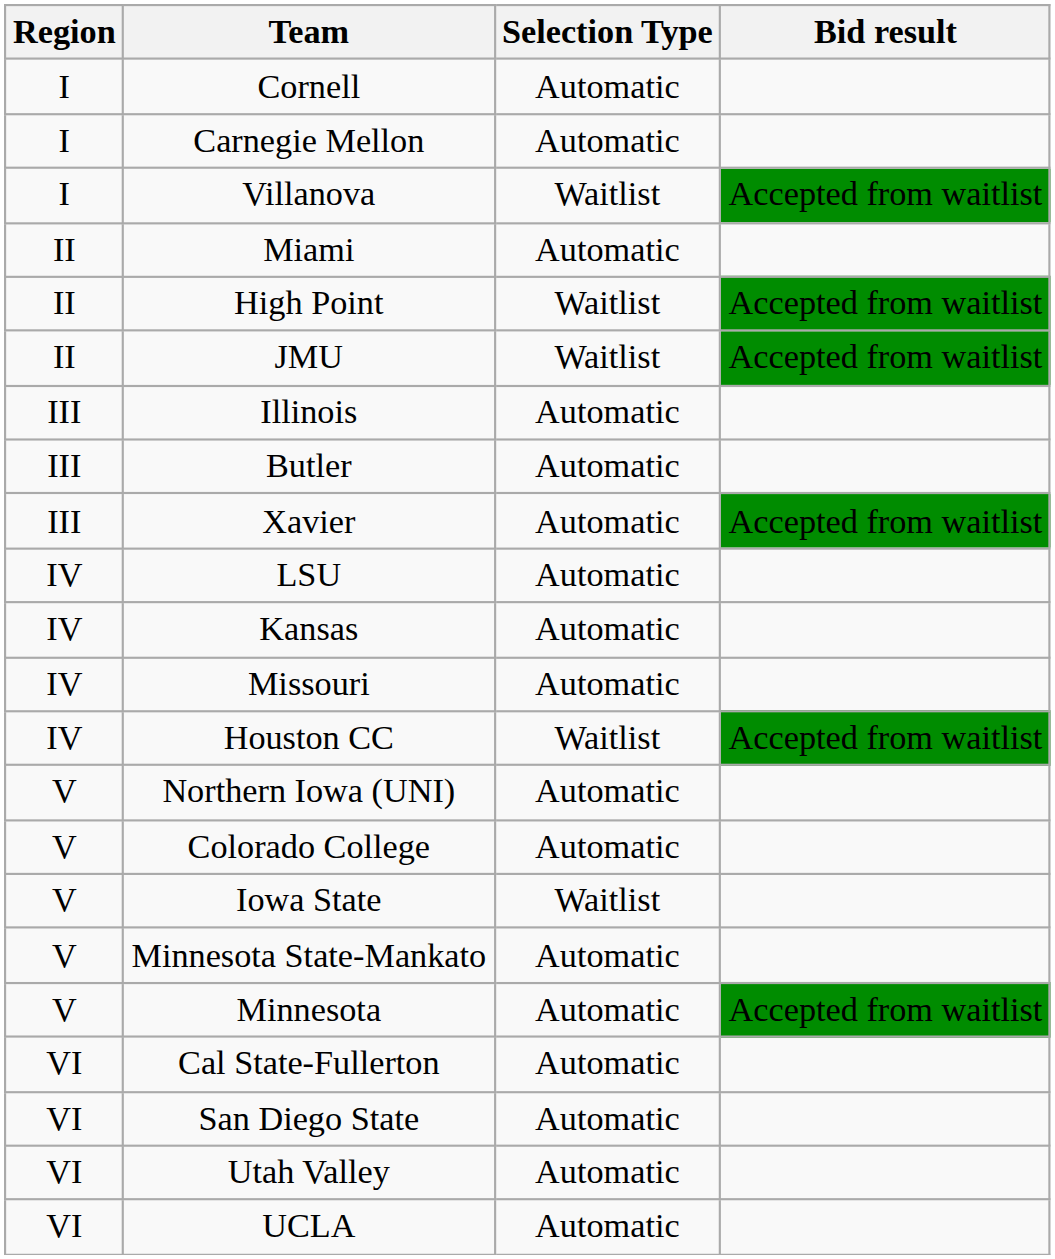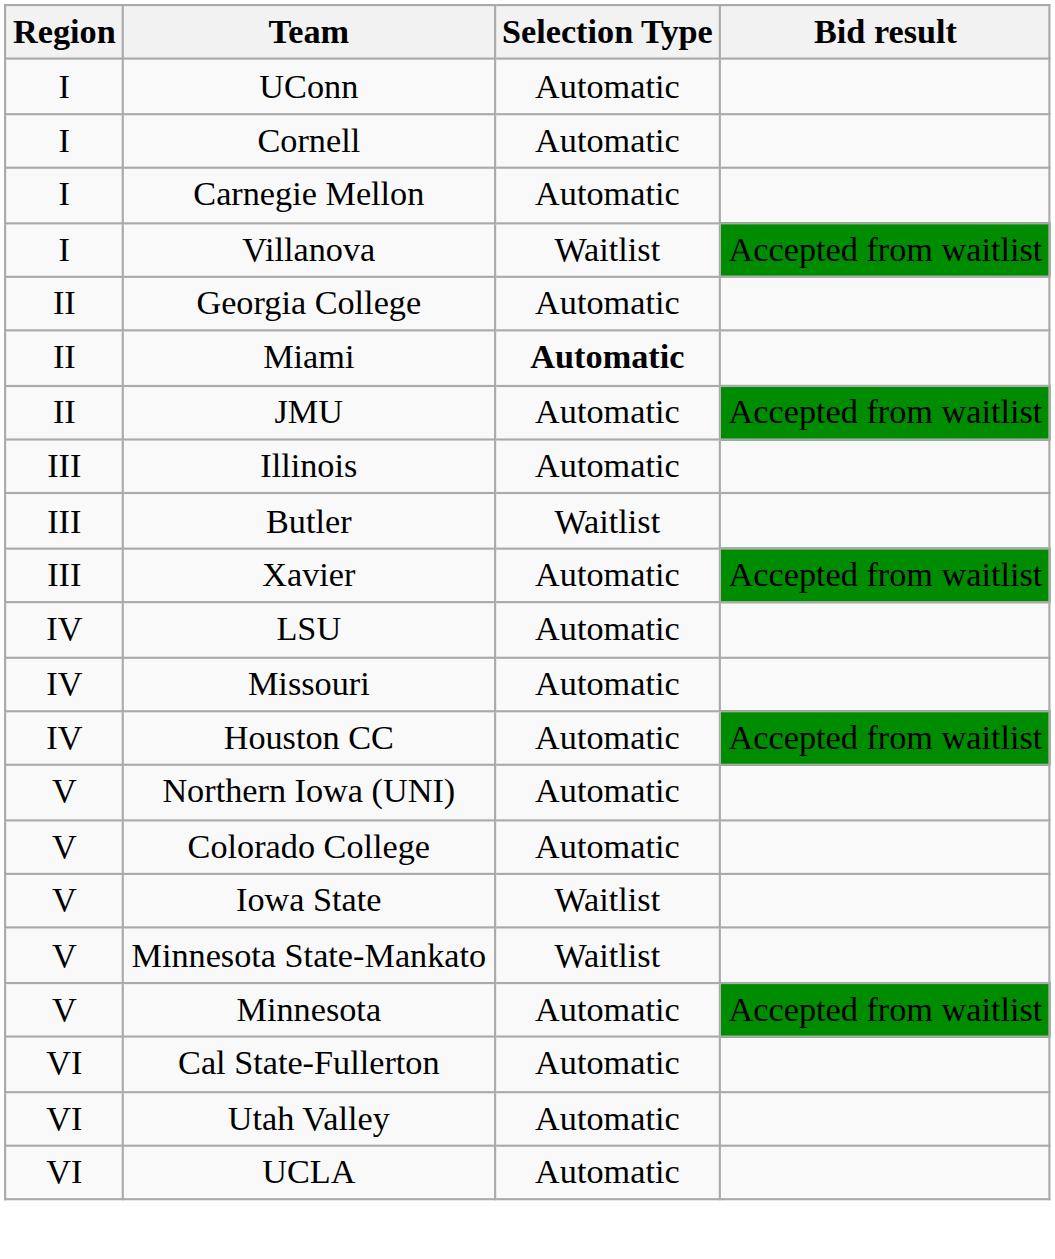+ row: I | UConn | Automatic
+ row: II | Georgia College | Automatic
Miami | Selection Type: normal -> bold
- row: II | High Point | Waitlist | Accepted from waitlist
JMU | Selection Type: Waitlist -> Automatic
Butler | Selection Type: Automatic -> Waitlist
- row: IV | Kansas | Automatic
Houston CC | Selection Type: Waitlist -> Automatic
Minnesota State-Mankato | Selection Type: Automatic -> Waitlist
- row: VI | San Diego State | Automatic
